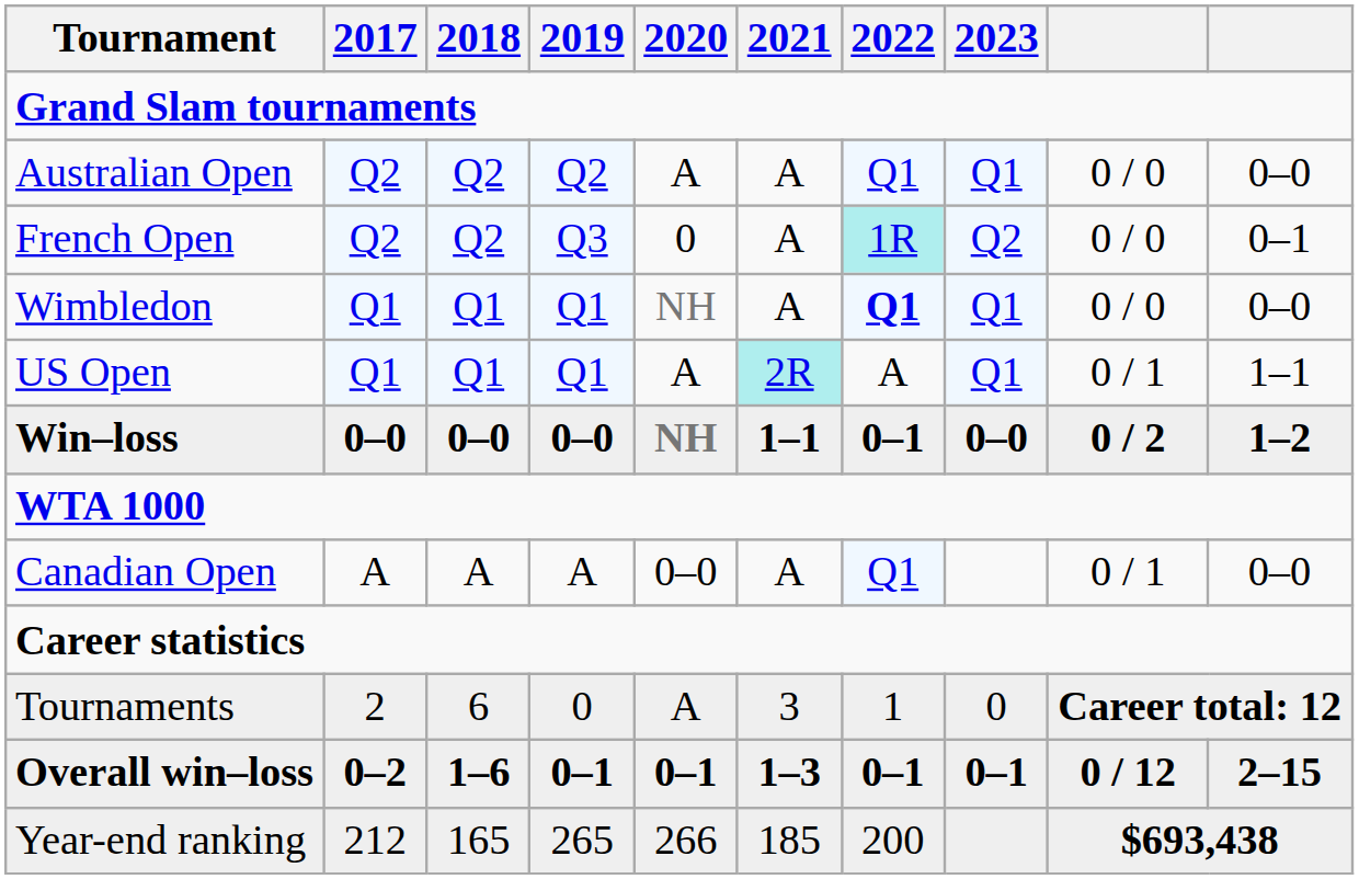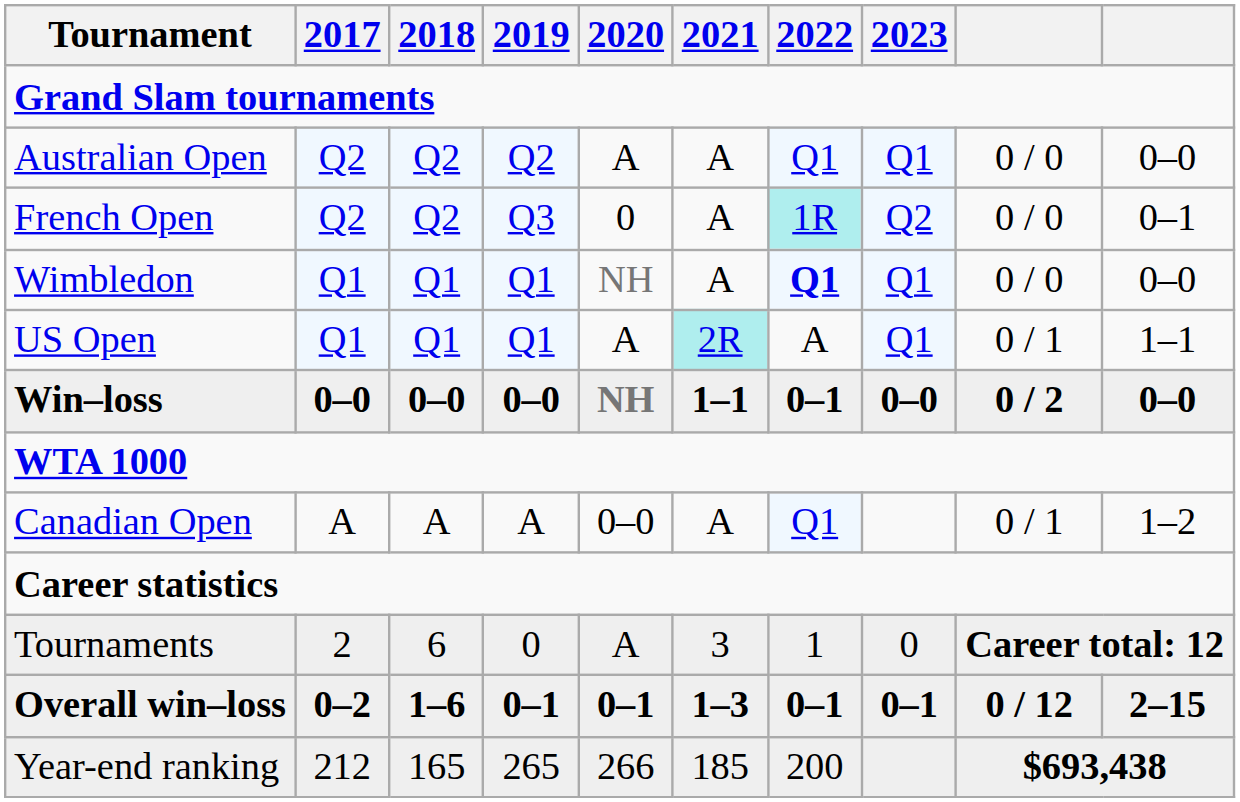Win–loss | column 10: 1–2 -> 0–0
Canadian Open | column 10: 0–0 -> 1–2
